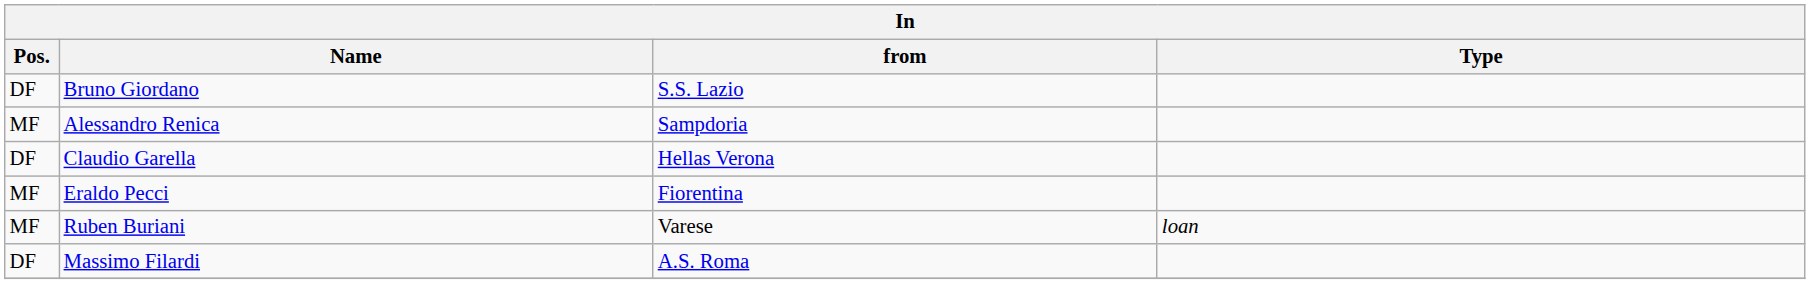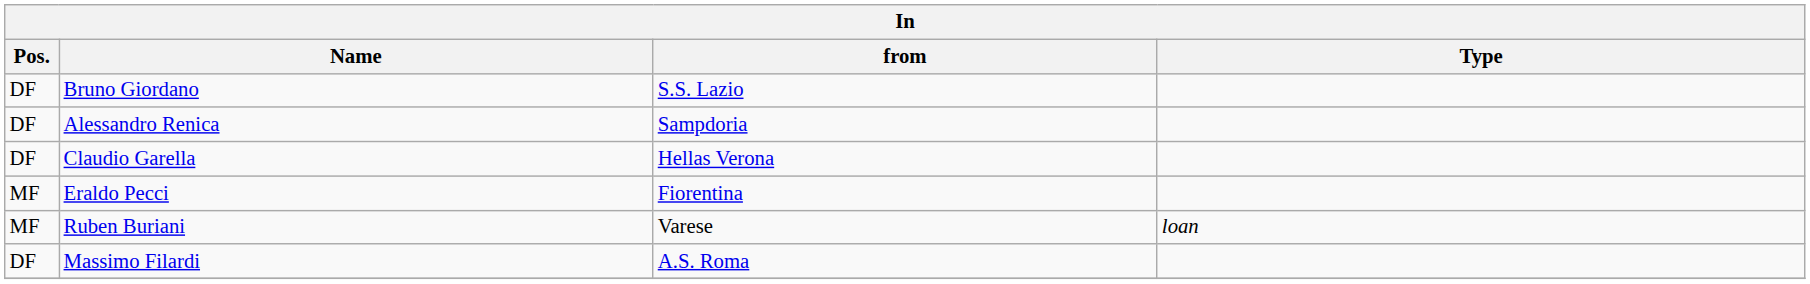Alessandro Renica | Pos.: MF -> DF
